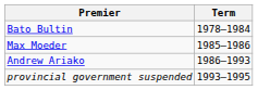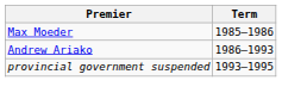- row: Bato Bultin | 1978–1984
